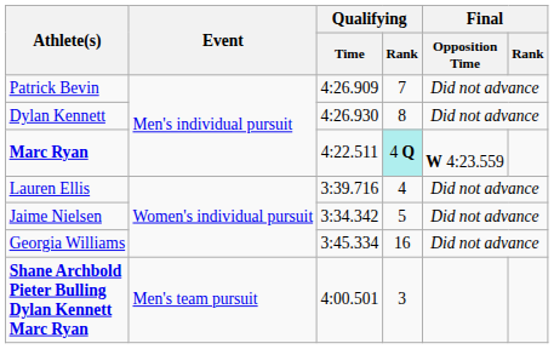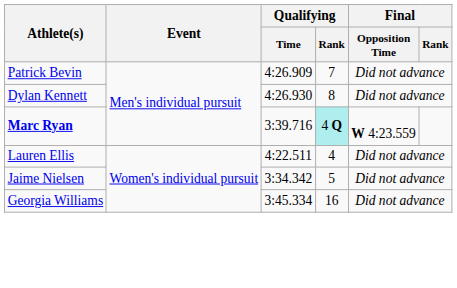Marc Ryan | Qualifying / Time: 4:22.511 -> 3:39.716
Lauren Ellis | Qualifying / Time: 3:39.716 -> 4:22.511
- row: Shane Archbold Pieter Bulling Dylan Kennett Marc Ryan | Men's team pursuit | 4:00.501 | 3
